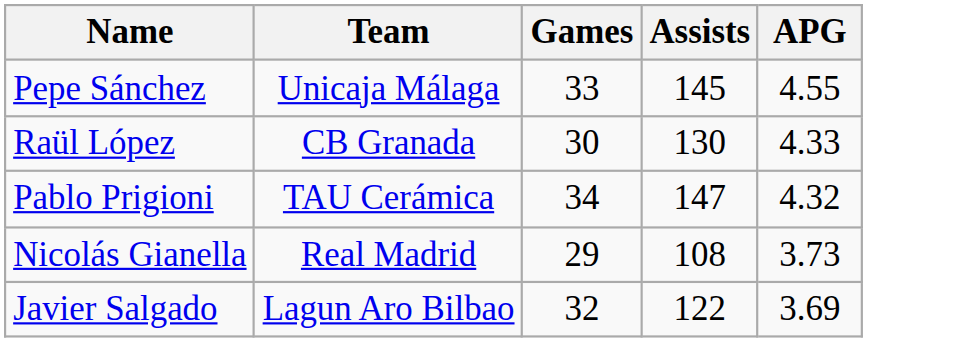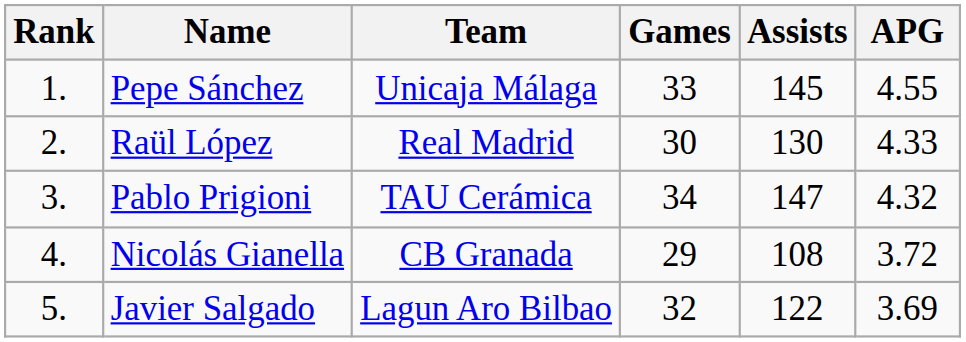+ column: Rank | 1. | 2. | 3. | 4. | 5.
Raül López | Team: CB Granada -> Real Madrid
Nicolás Gianella | Team: Real Madrid -> CB Granada
Nicolás Gianella | APG: 3.73 -> 3.72
